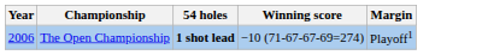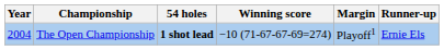+ column: Runner-up | Ernie Els
The Open Championship | Year: 2006 -> 2004
